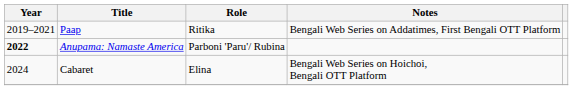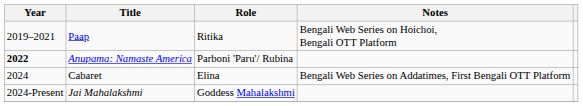Paap | Notes: Bengali Web Series on Addatimes, First Bengali OTT Platform -> Bengali Web Series on Hoichoi, Bengali OTT Platform
Cabaret | Notes: Bengali Web Series on Hoichoi, Bengali OTT Platform -> Bengali Web Series on Addatimes, First Bengali OTT Platform
+ row: 2024-Present | Jai Mahalakshmi | Goddess Mahalakshmi
